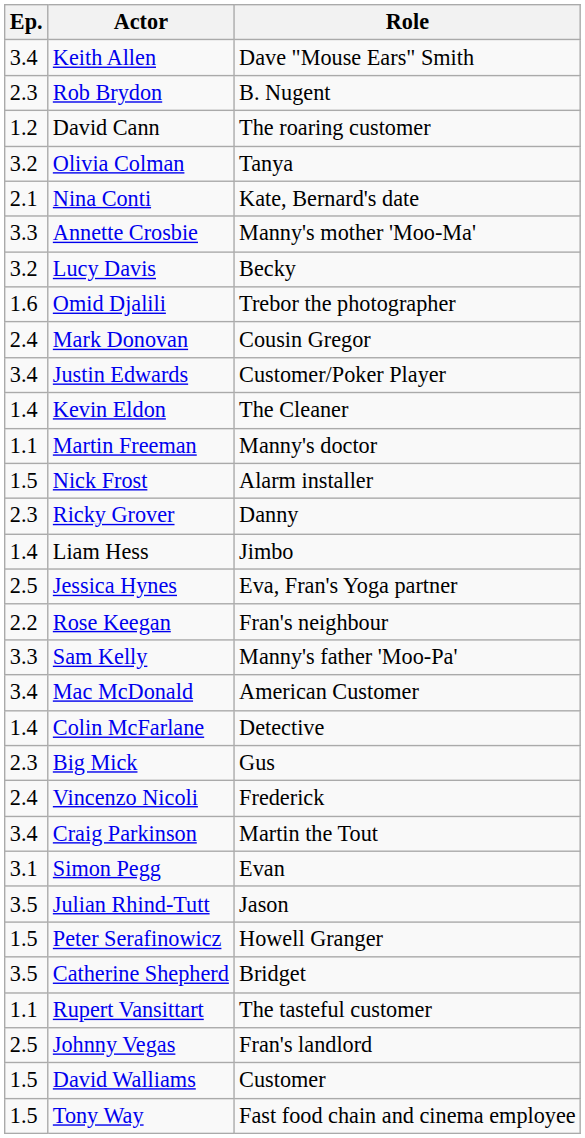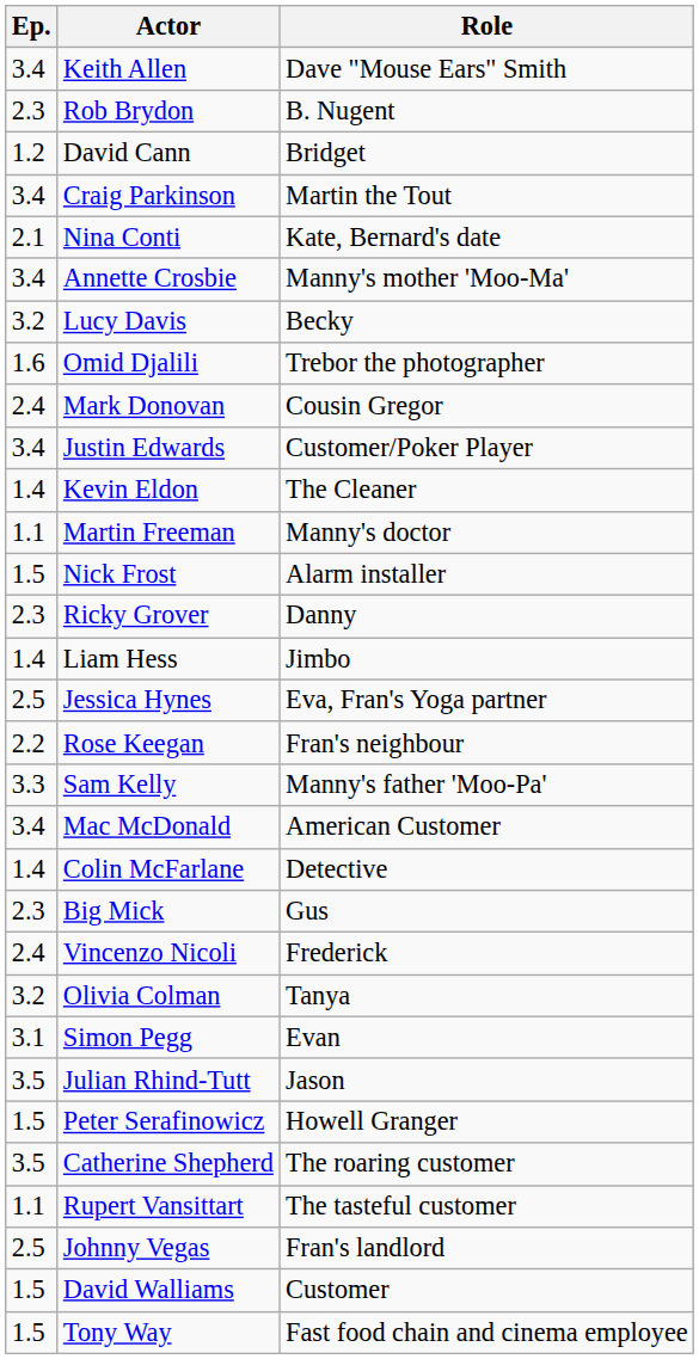David Cann | Role: The roaring customer -> Bridget
rows swapped: Olivia Colman <-> Craig Parkinson
Annette Crosbie | Ep.: 3.3 -> 3.4
Catherine Shepherd | Role: Bridget -> The roaring customer
